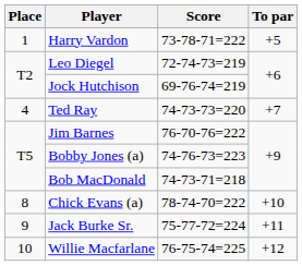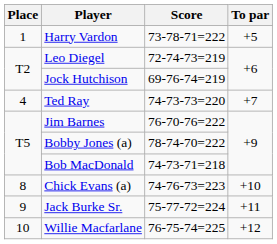Bobby Jones (a) | Score: 74-76-73=223 -> 78-74-70=222
Chick Evans (a) | Score: 78-74-70=222 -> 74-76-73=223
